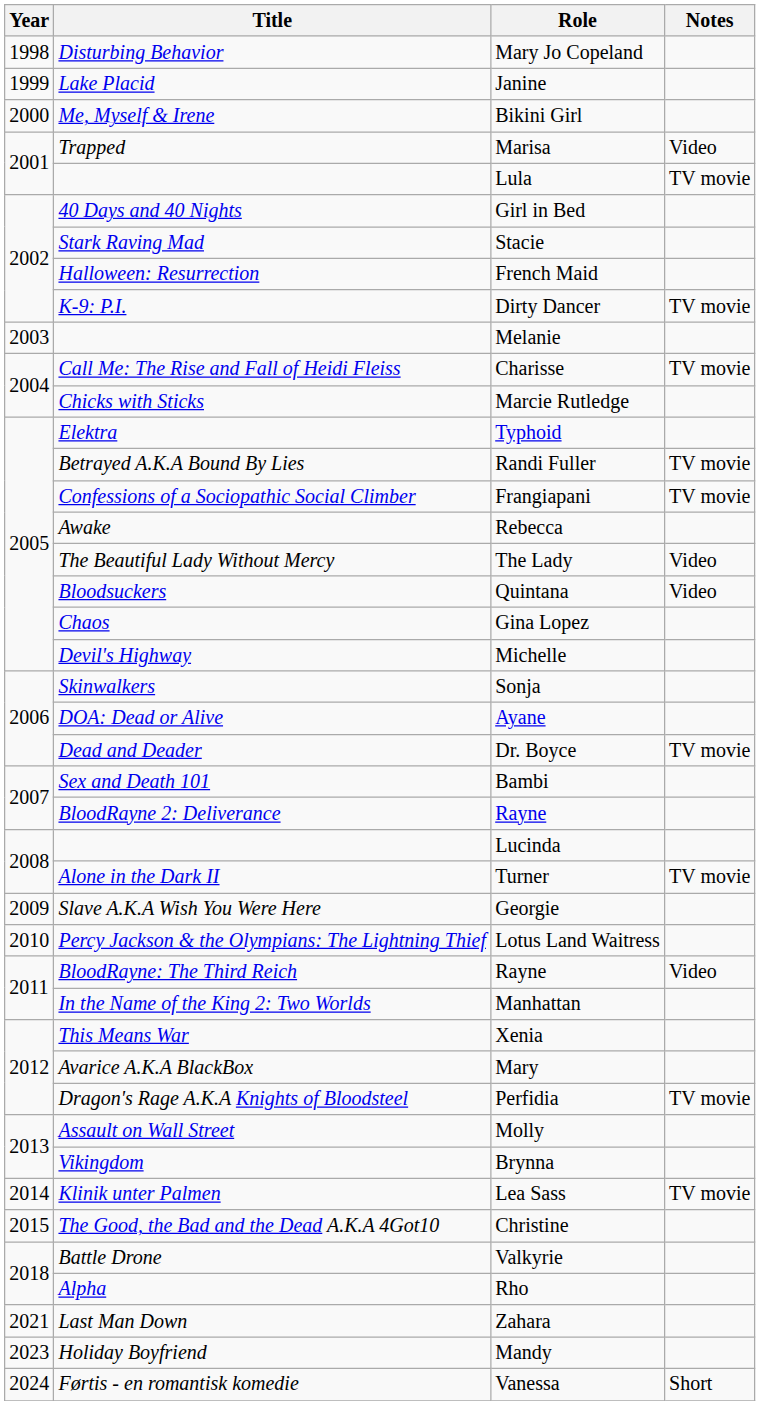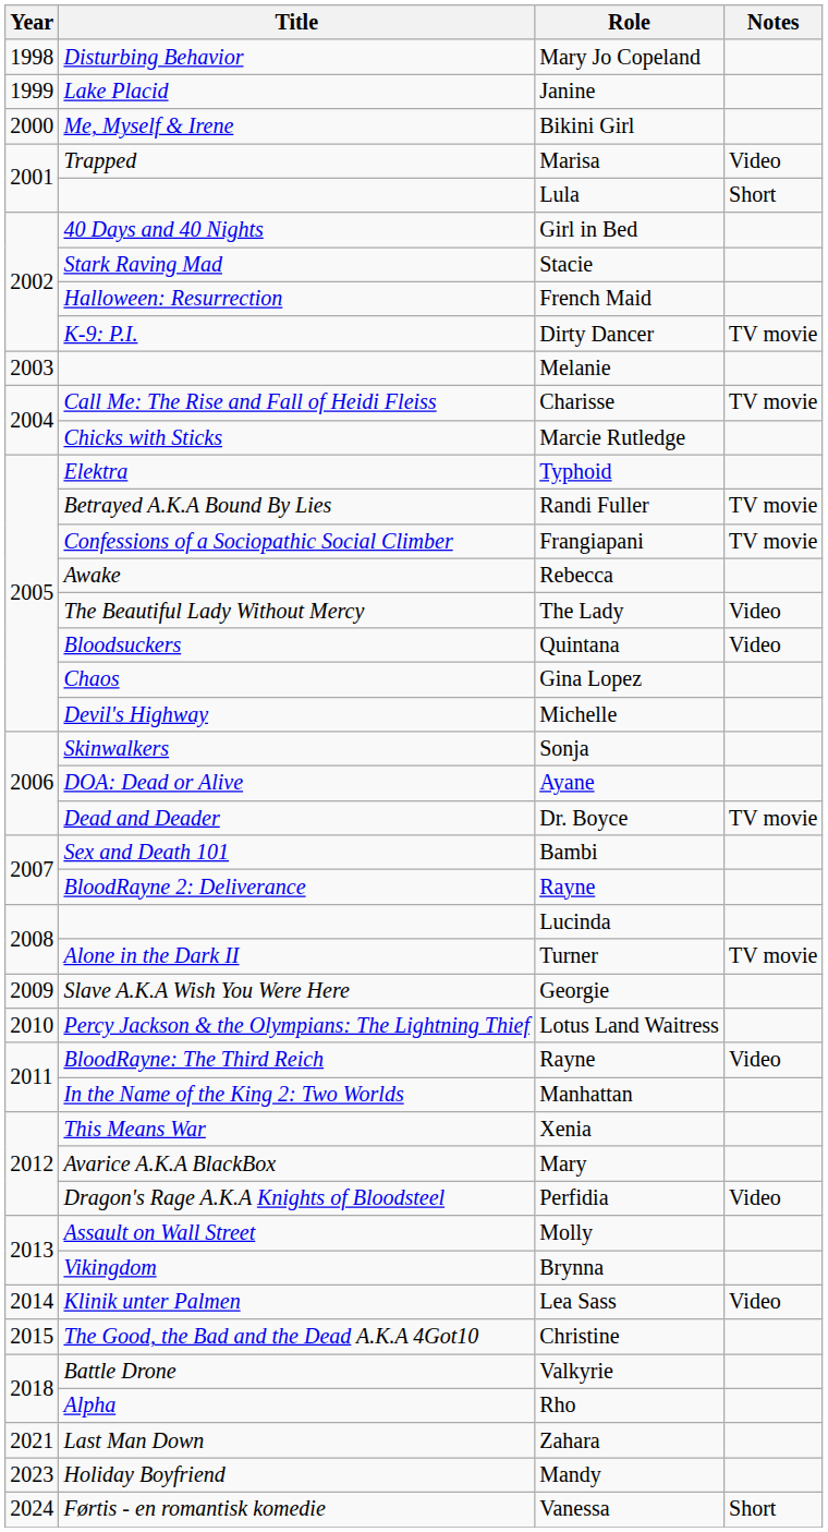Lula | Notes: TV movie -> Short
Perfidia | Notes: TV movie -> Video
Lea Sass | Notes: TV movie -> Video
